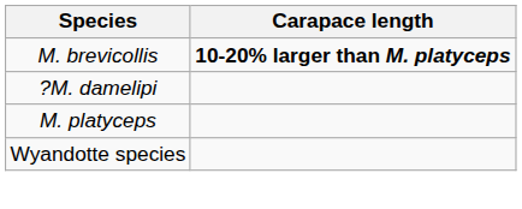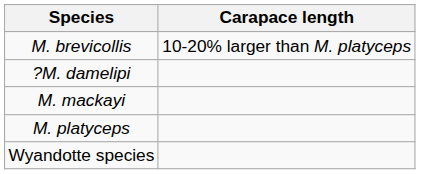M. brevicollis | Carapace length: bold -> normal
+ row: M. mackayi
